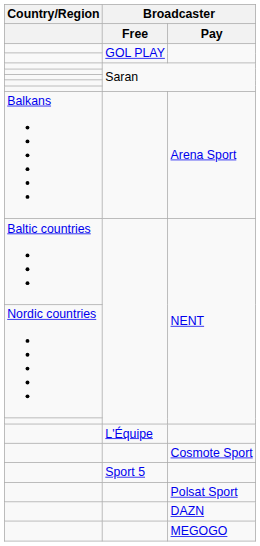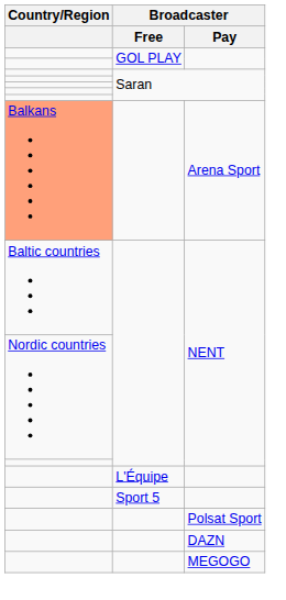Arena Sport | Country/Region: no background -> lightsalmon background
- row: Cosmote Sport
